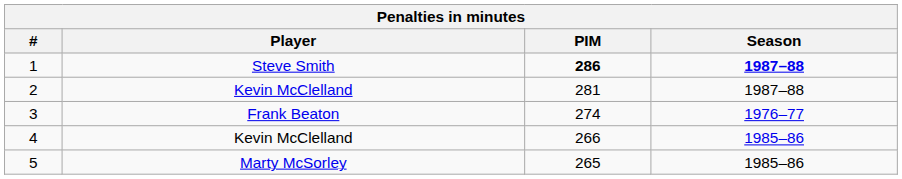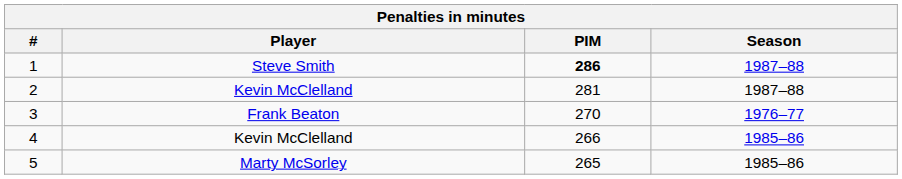1 | Season: bold -> normal
3 | PIM: 274 -> 270
